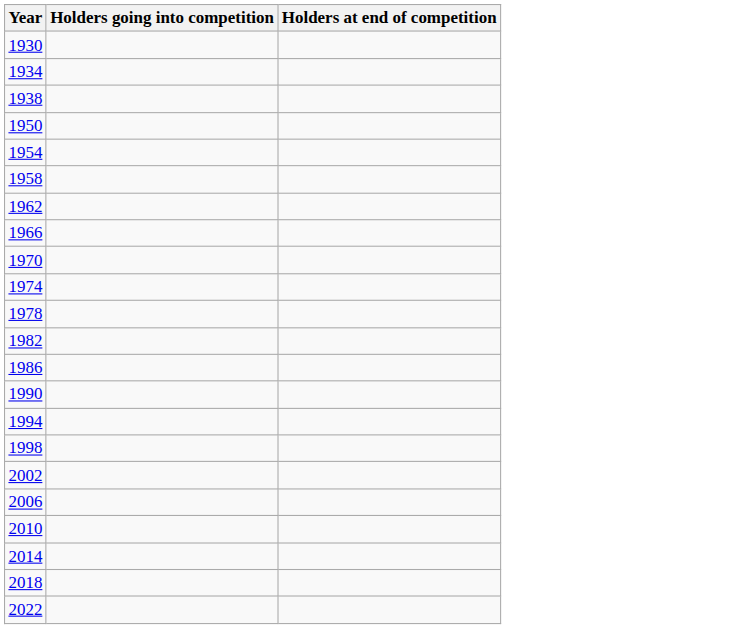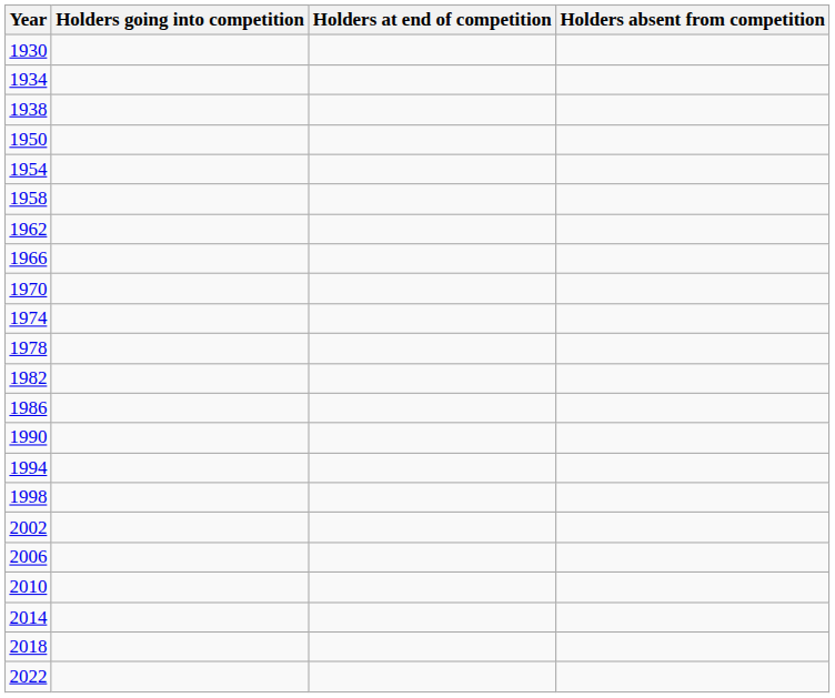+ column: Holders absent from competition
